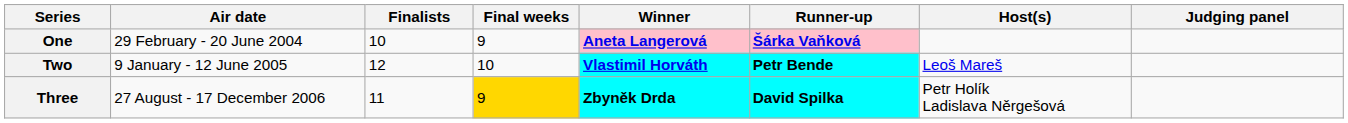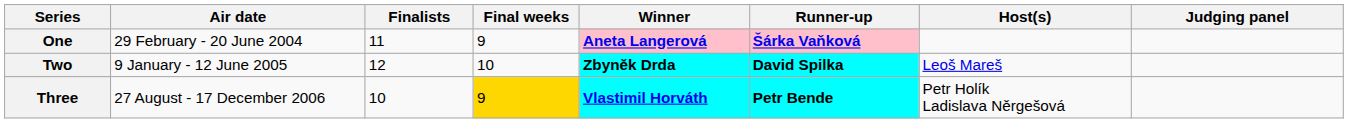One | Finalists: 10 -> 11
Two | Winner: Vlastimil Horváth -> Zbyněk Drda
Two | Runner-up: Petr Bende -> David Spilka
Three | Finalists: 11 -> 10
Three | Winner: Zbyněk Drda -> Vlastimil Horváth
Three | Runner-up: David Spilka -> Petr Bende
